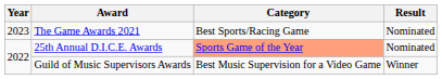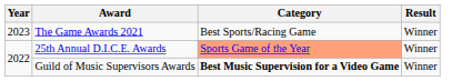The Game Awards 2021 | Result: Nominated -> Winner
25th Annual D.I.C.E. Awards | Result: Nominated -> Winner
Guild of Music Supervisors Awards | Category: normal -> bold
